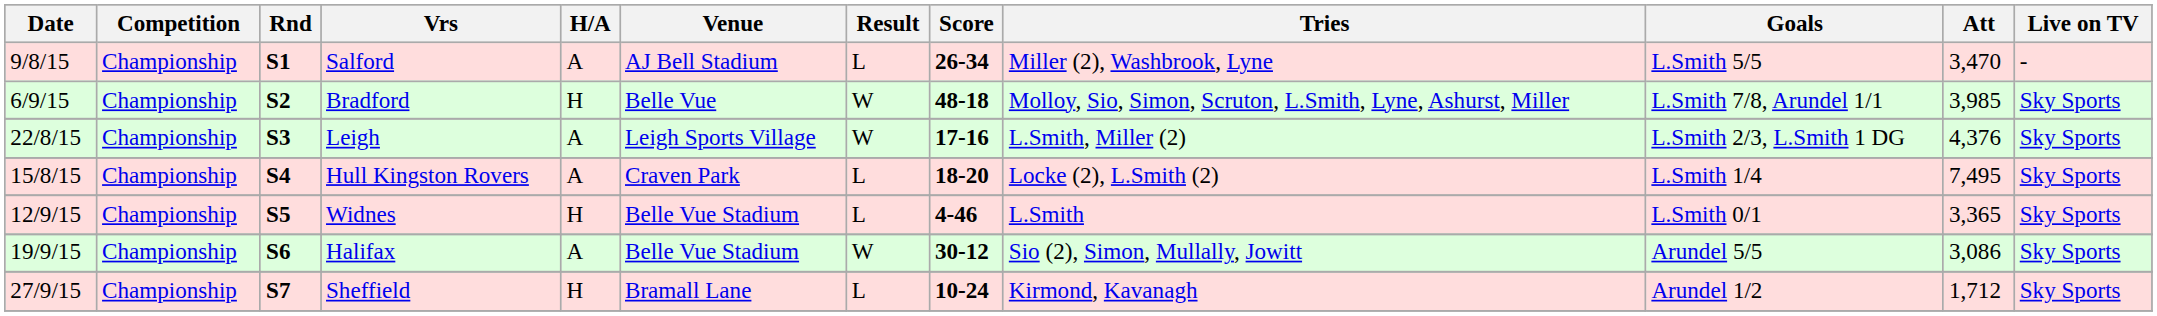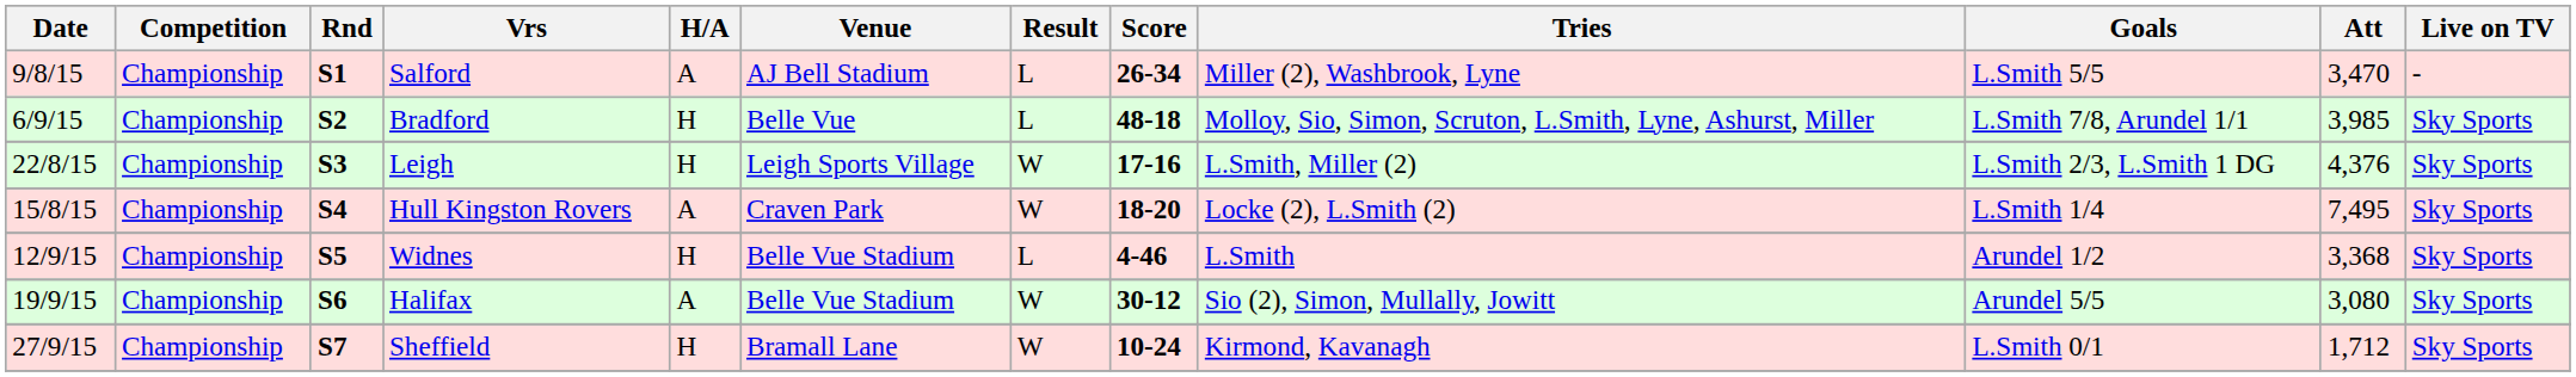Bradford | Result: W -> L
Leigh | H/A: A -> H
Hull Kingston Rovers | Result: L -> W
Widnes | Goals: L.Smith 0/1 -> Arundel 1/2
Widnes | Att: 3,365 -> 3,368
Halifax | Att: 3,086 -> 3,080
Sheffield | Result: L -> W
Sheffield | Goals: Arundel 1/2 -> L.Smith 0/1
